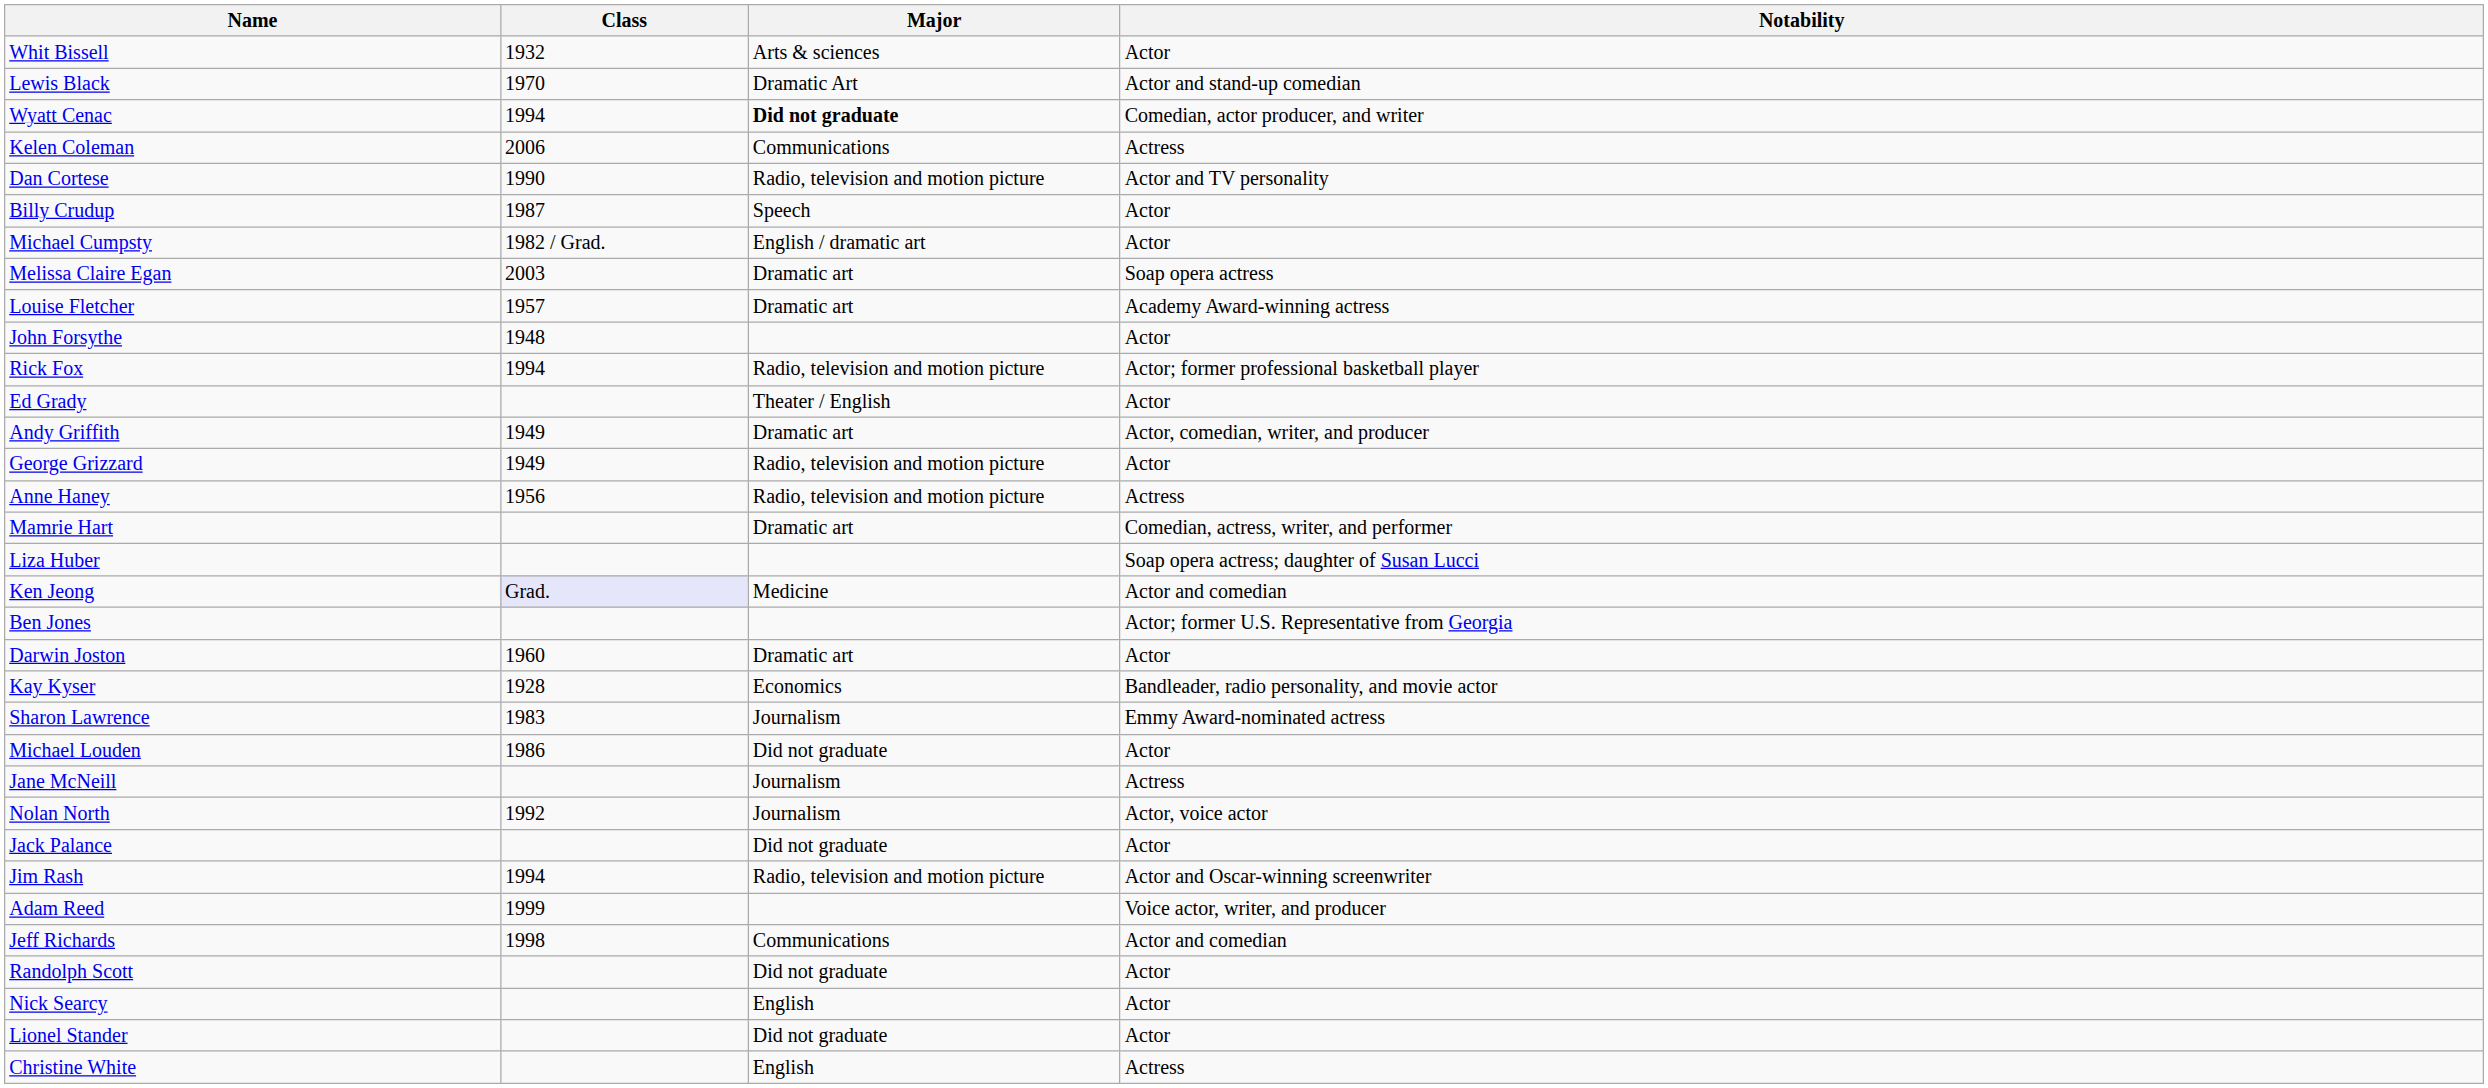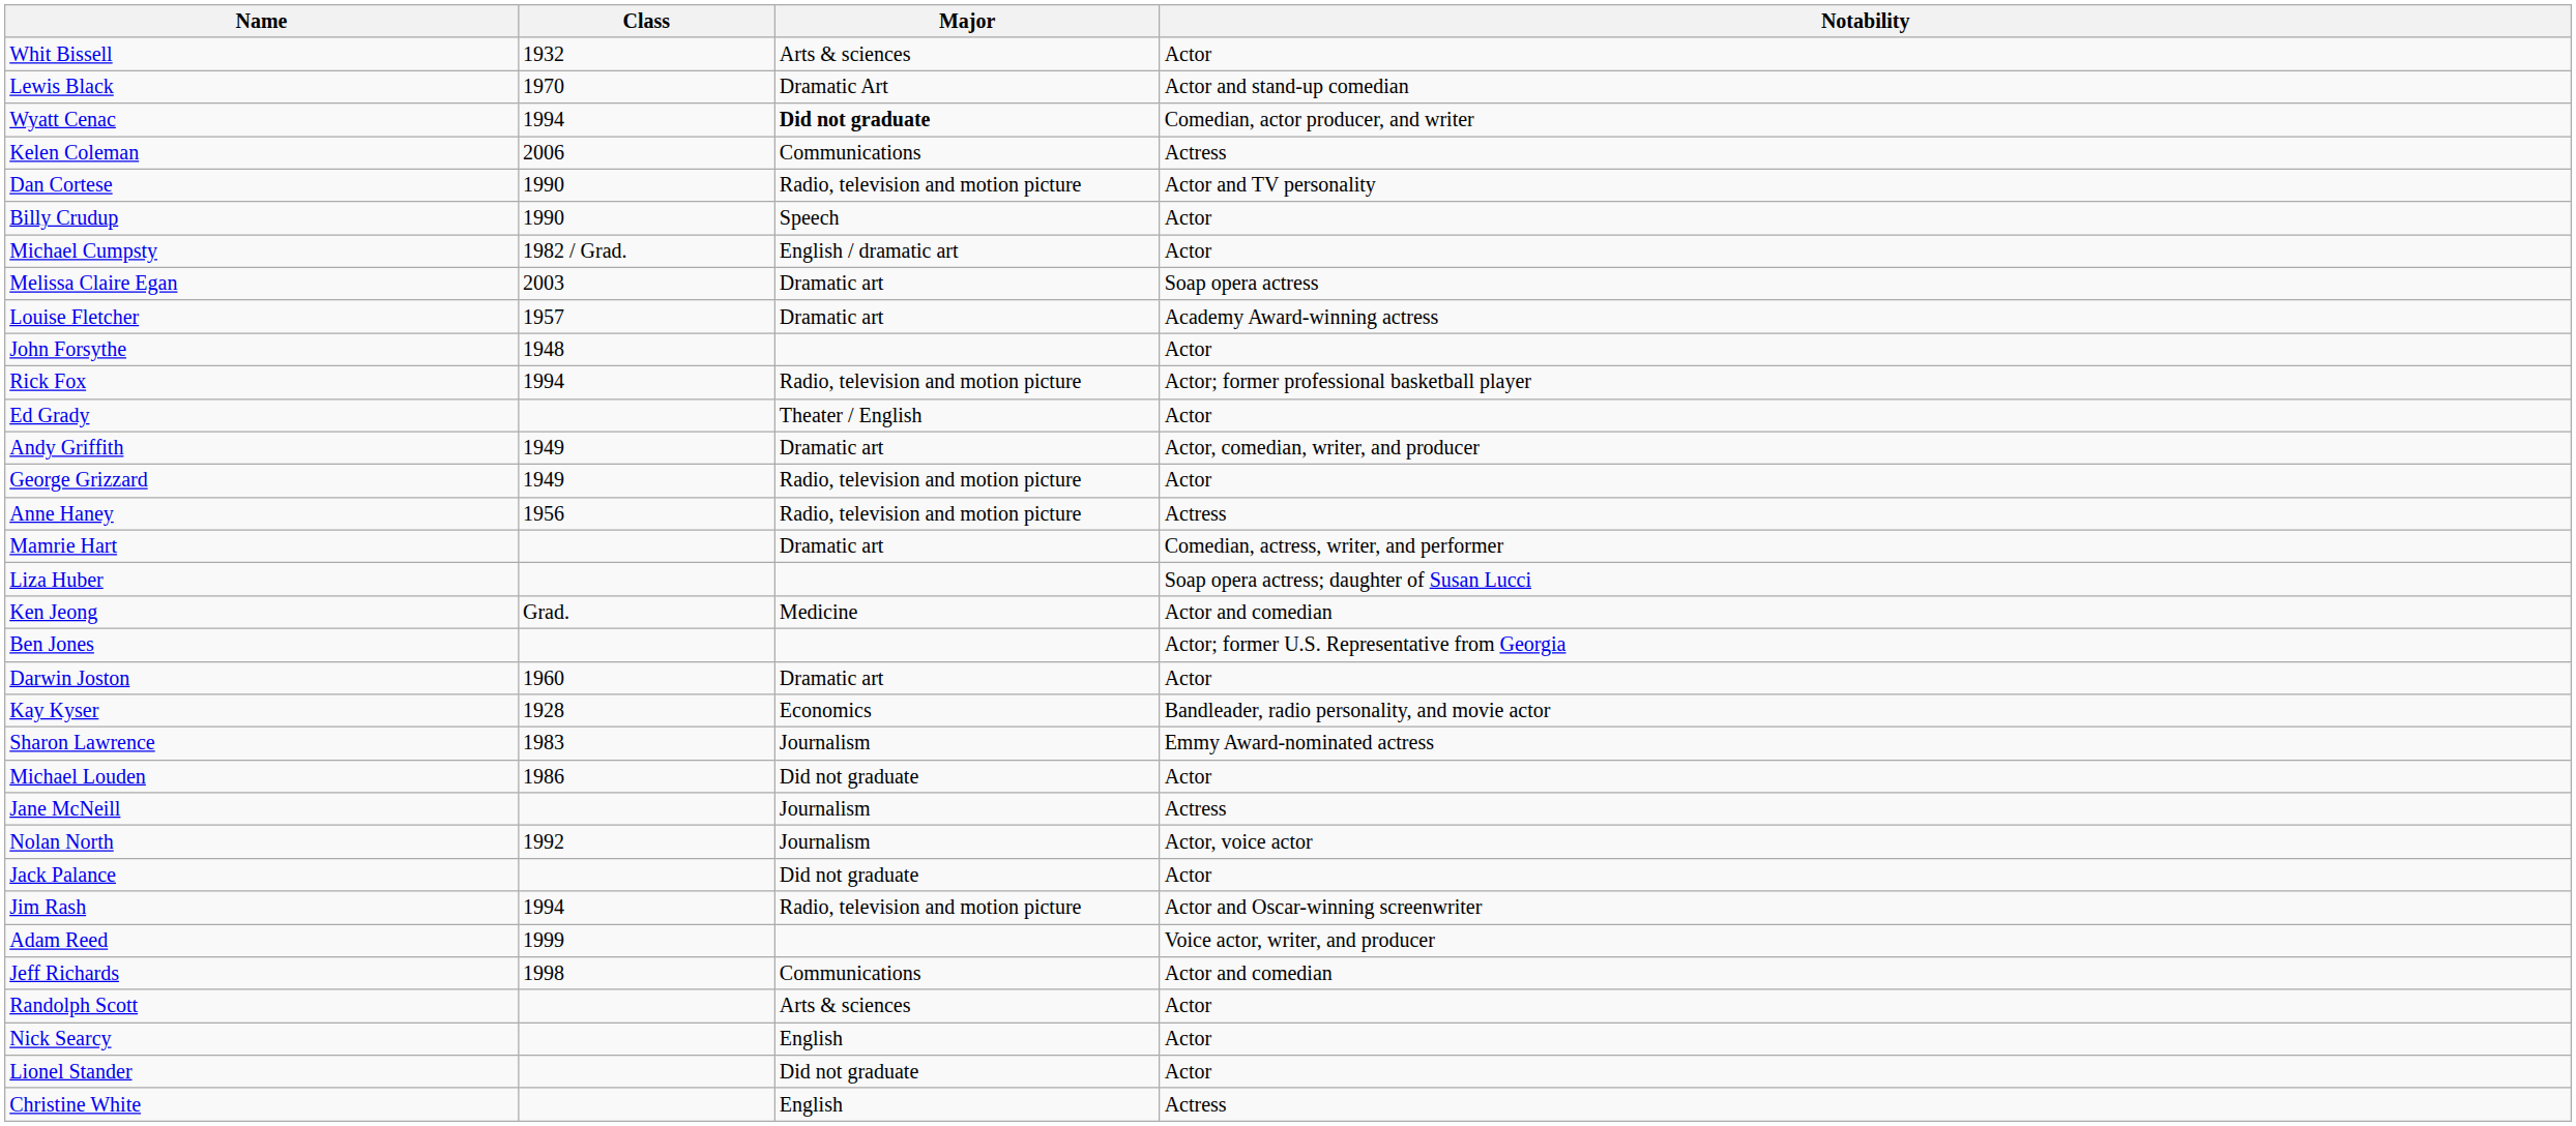Billy Crudup | Class: 1987 -> 1990
Ken Jeong | Class: lavender background -> no background
Randolph Scott | Major: Did not graduate -> Arts & sciences
